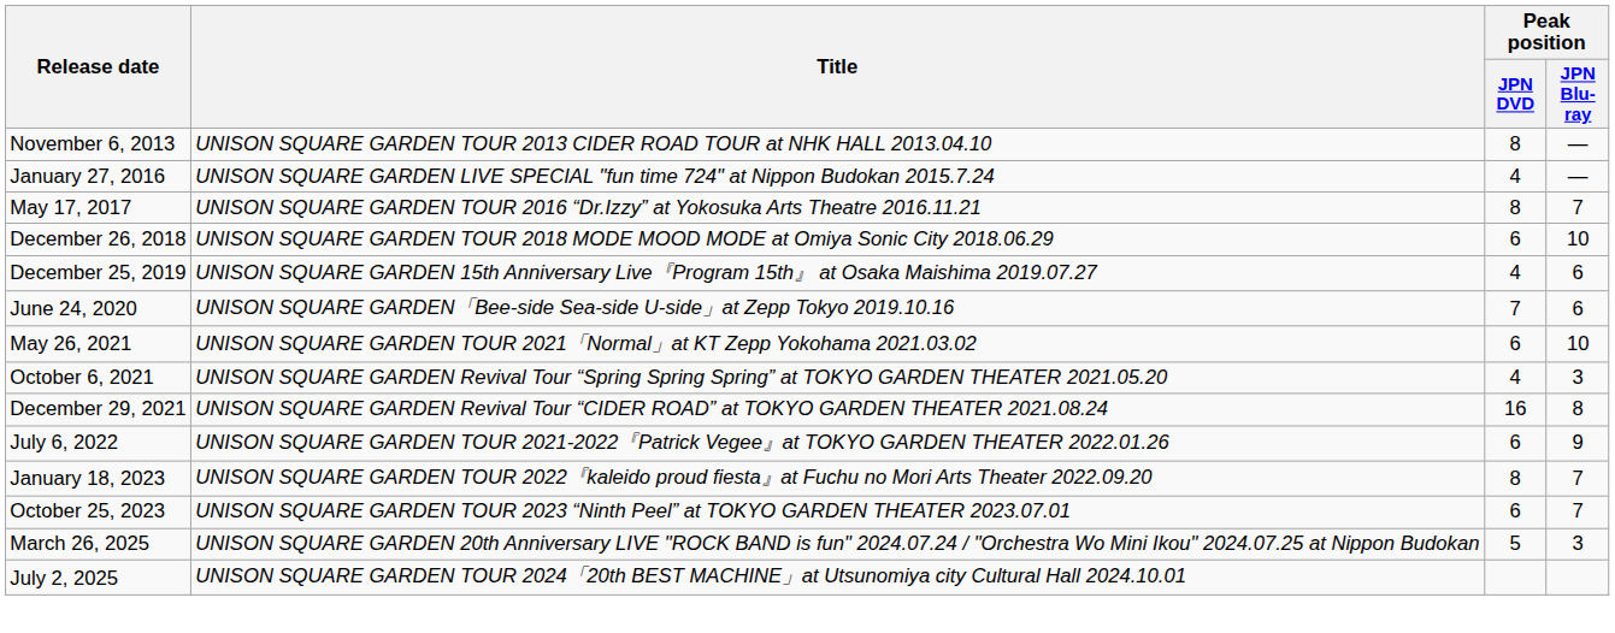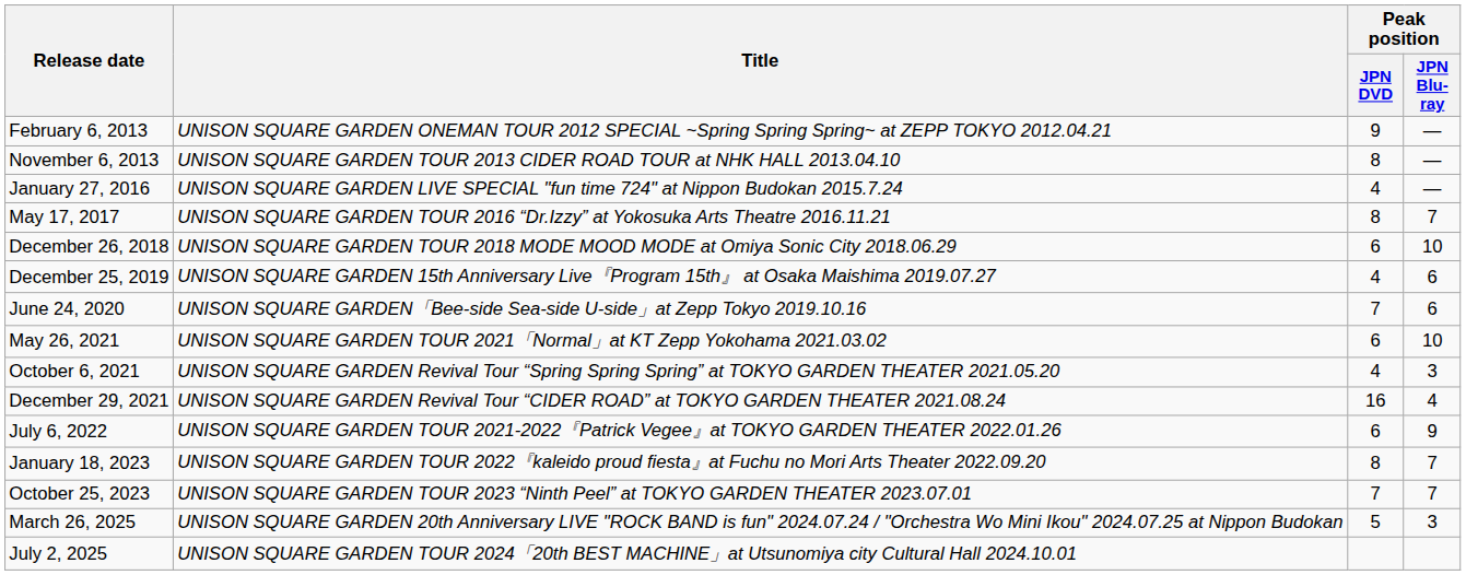+ row: February 6, 2013 | UNISON SQUARE GARDEN ONEMAN TOUR 2012 SPECIAL ~Spring Spring Spring~ at ZEPP TOKYO 2012.04.21 | 9 | —
December 29, 2021 | Peak position / JPN Blu-ray: 8 -> 4
October 25, 2023 | Peak position / JPN DVD: 6 -> 7
